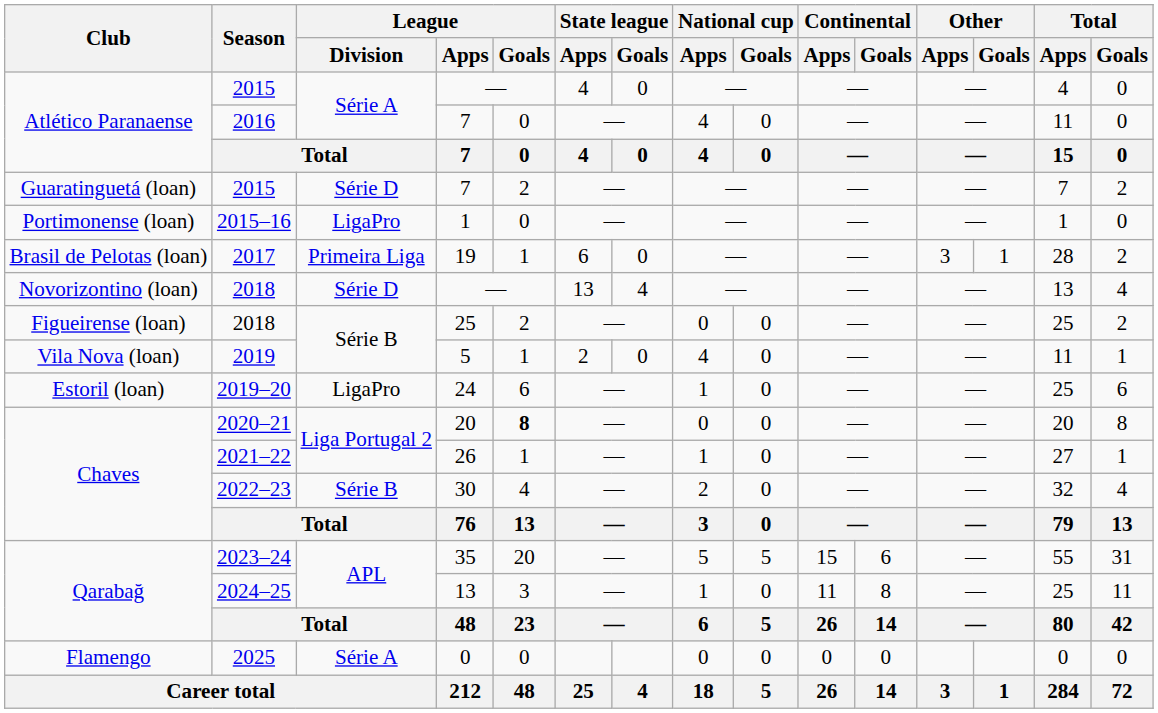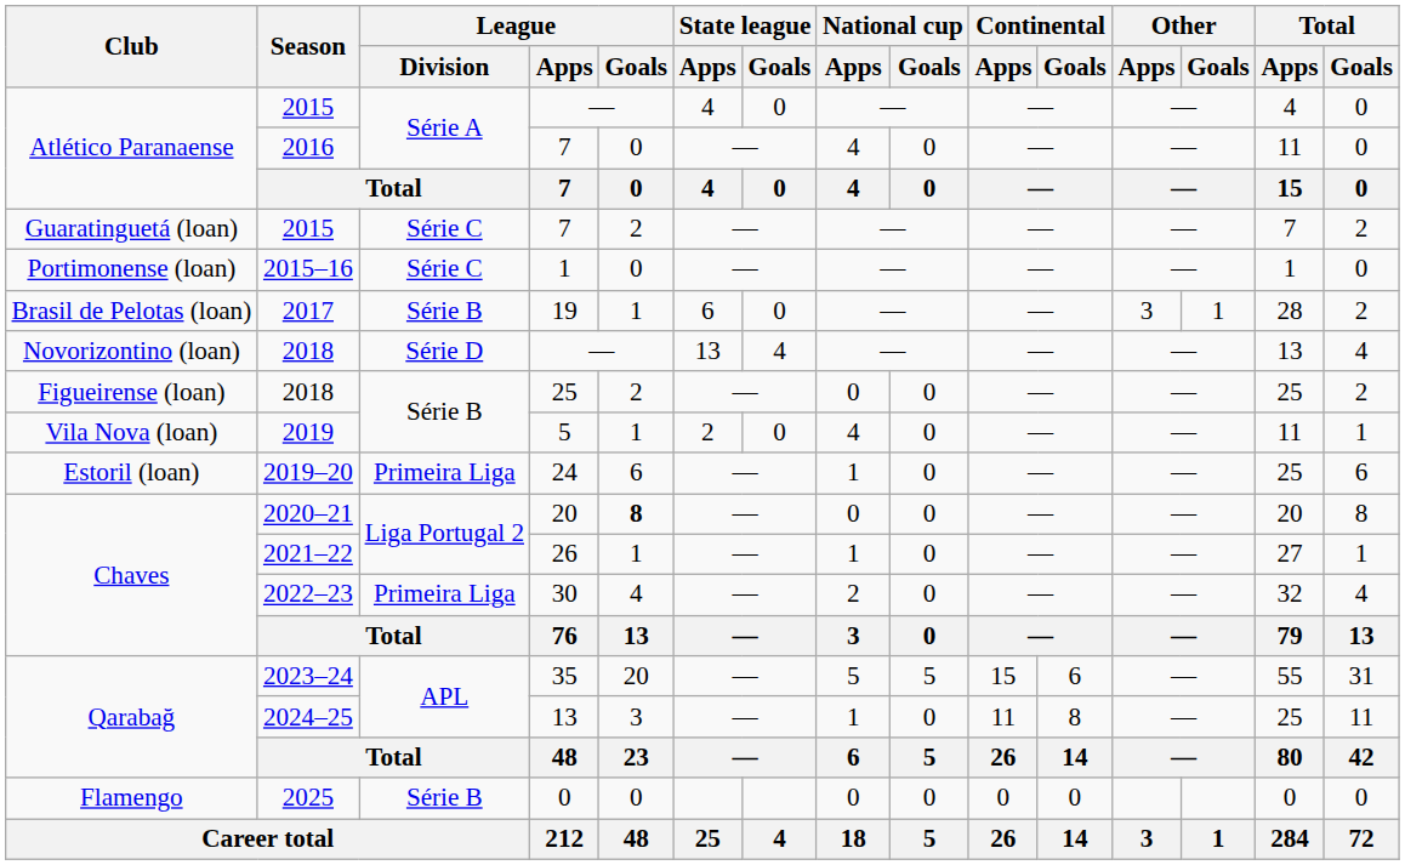2015 / 7 | League / Division: Série D -> Série C
2015–16 | League / Division: LigaPro -> Série C
2017 | League / Division: Primeira Liga -> Série B
2019–20 | League / Division: LigaPro -> Primeira Liga
2022–23 | League / Division: Série B -> Primeira Liga
2025 | League / Division: Série A -> Série B
